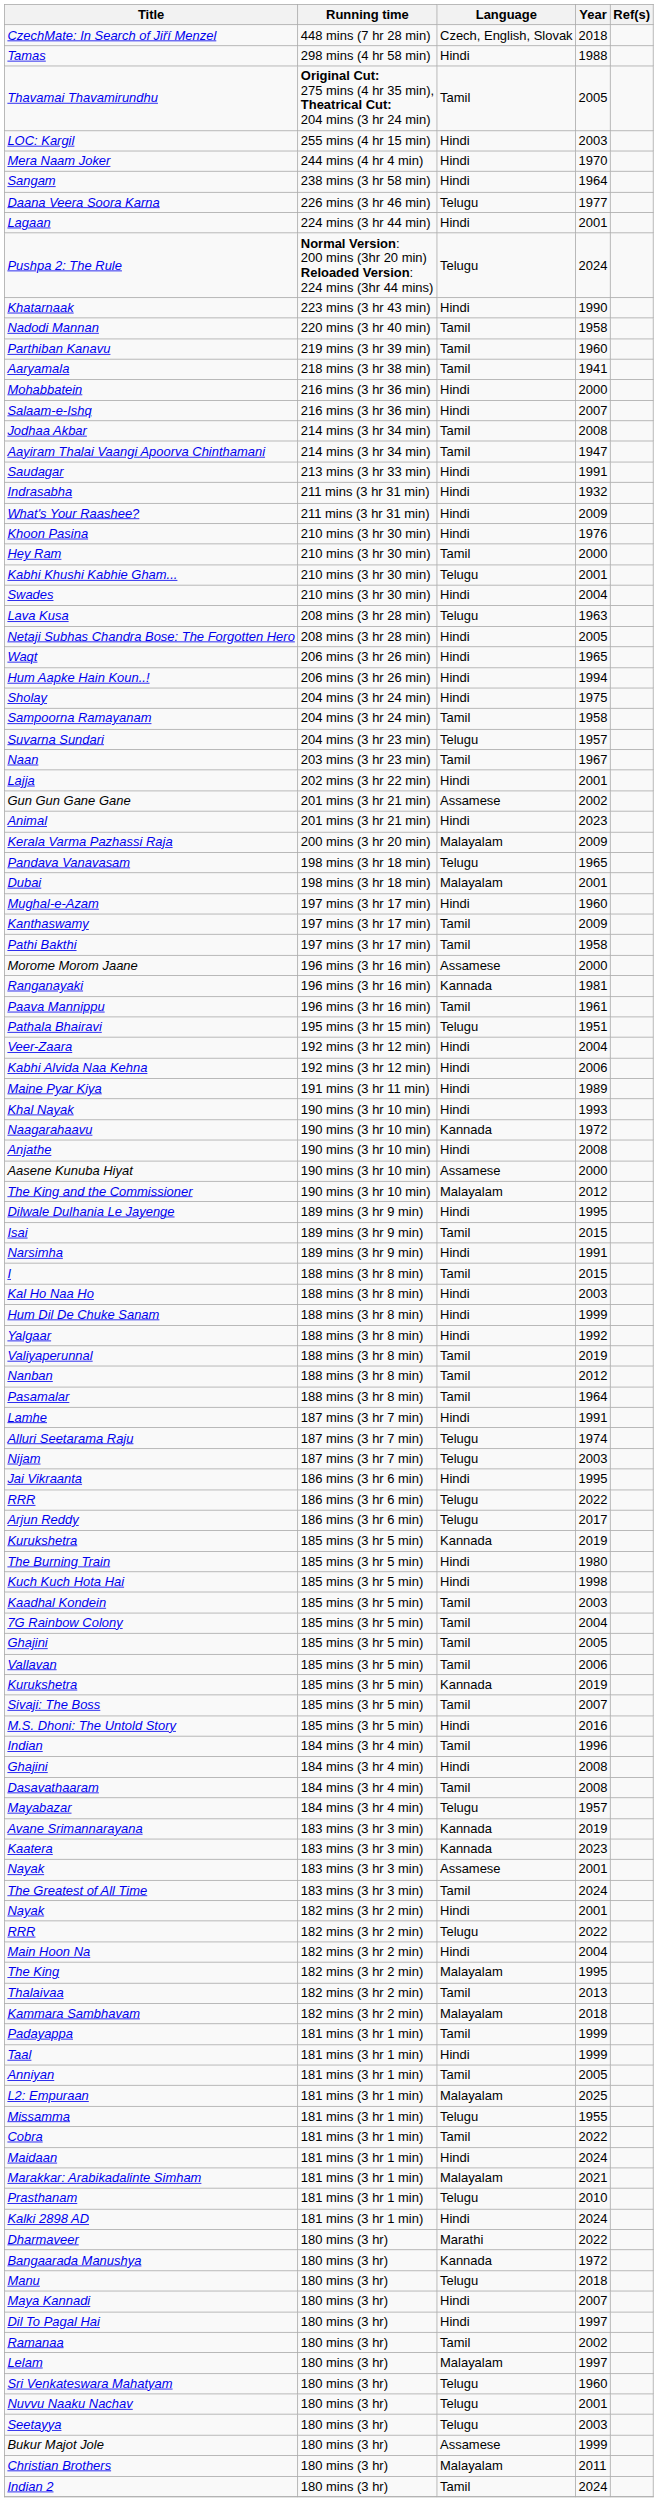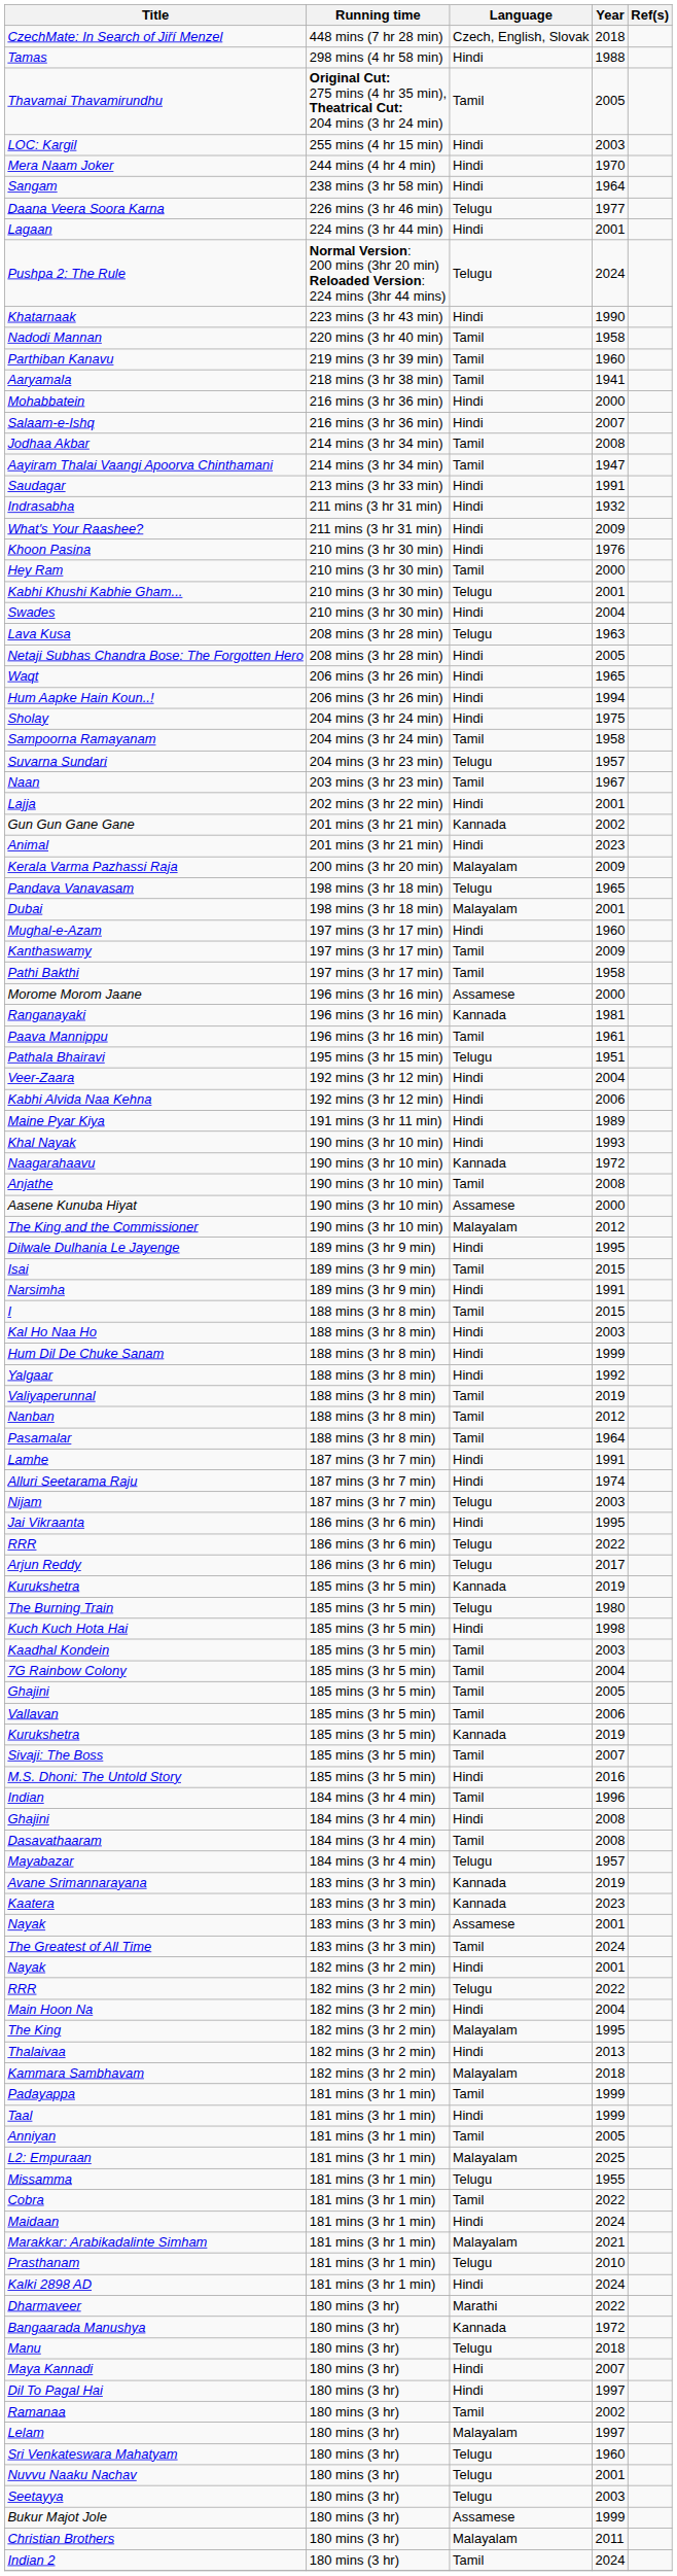Gun Gun Gane Gane | Language: Assamese -> Kannada
Anjathe | Language: Hindi -> Tamil
Alluri Seetarama Raju | Language: Telugu -> Hindi
The Burning Train | Language: Hindi -> Telugu
Thalaivaa | Language: Tamil -> Hindi
